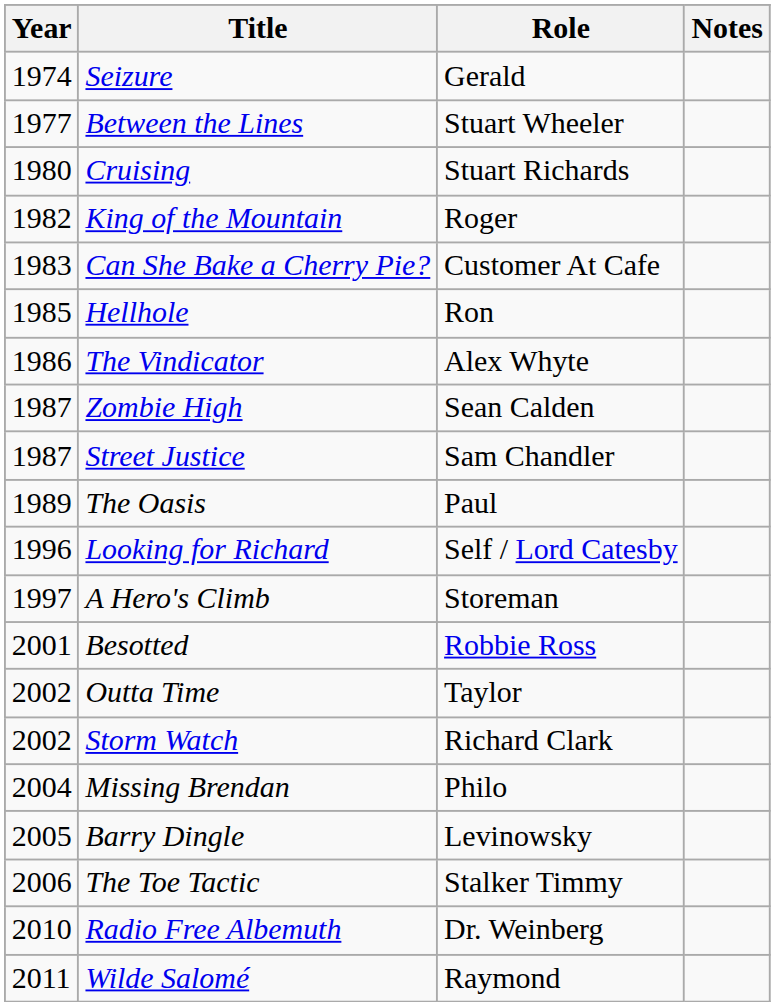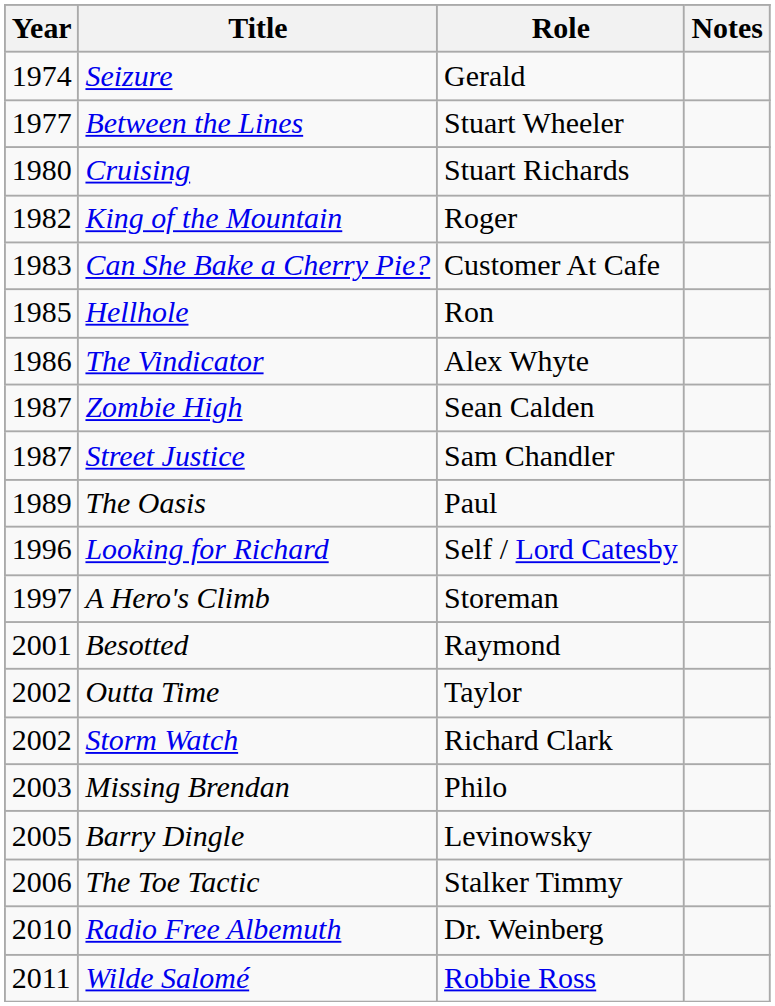Besotted | Role: Robbie Ross -> Raymond
Missing Brendan | Year: 2004 -> 2003
Wilde Salomé | Role: Raymond -> Robbie Ross
